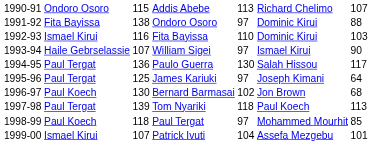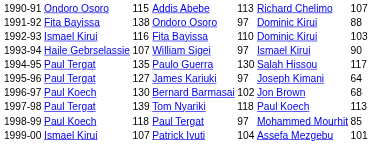Paulo Guerra | column 3: 136 -> 135
James Kariuki | column 3: 125 -> 127
